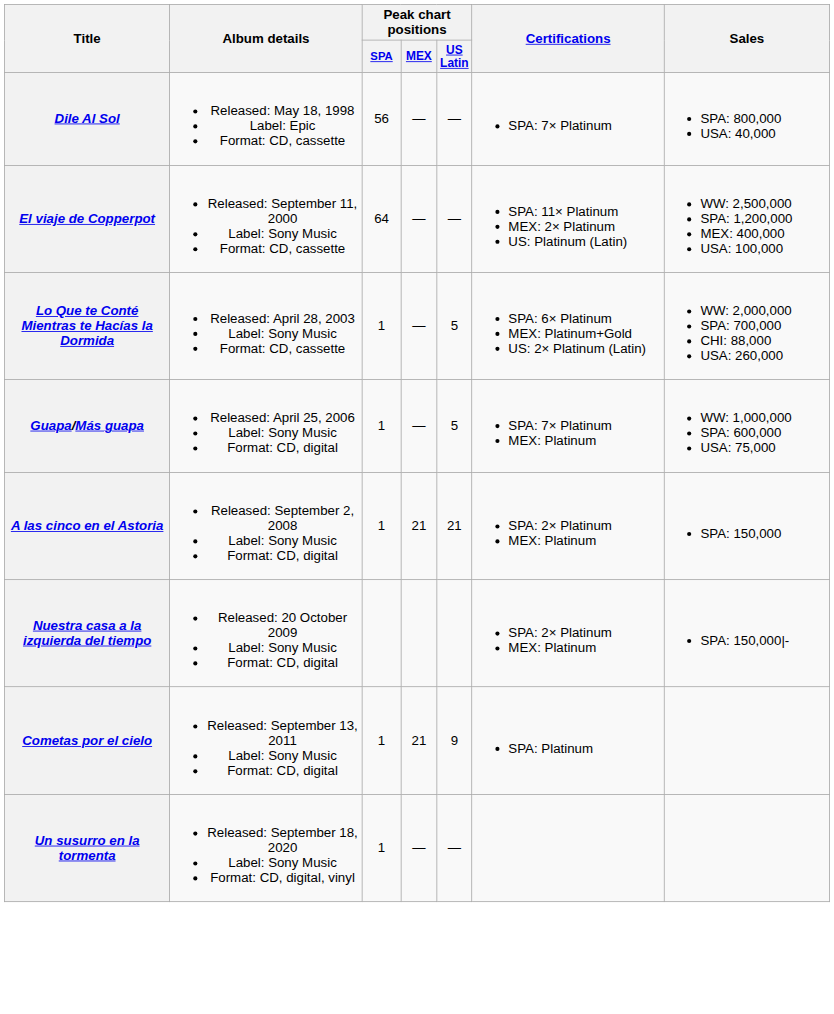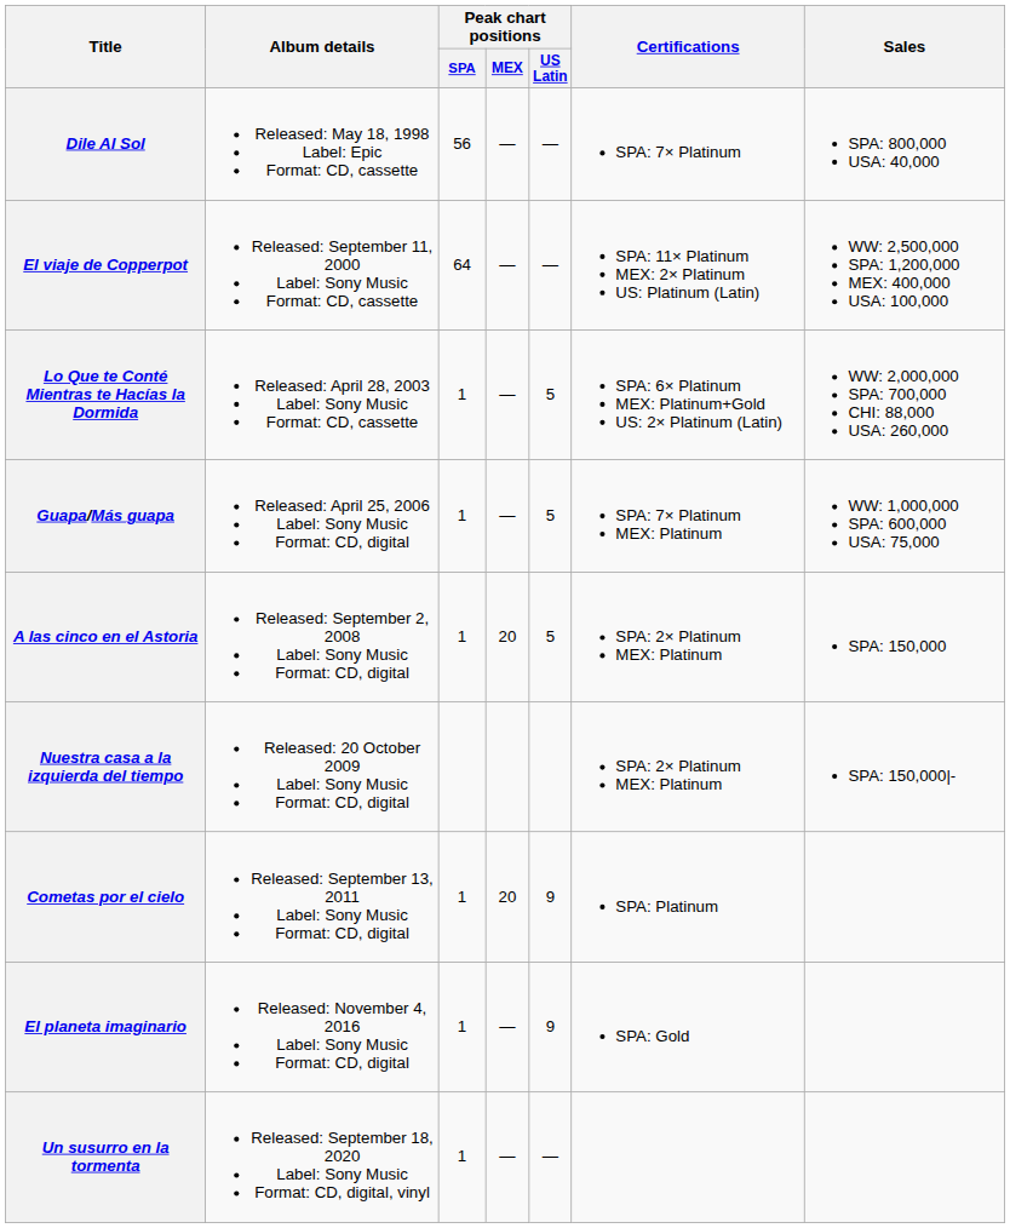A las cinco en el Astoria | Peak chart positions / MEX: 21 -> 20
A las cinco en el Astoria | Peak chart positions / US Latin: 21 -> 5
Cometas por el cielo | Peak chart positions / MEX: 21 -> 20
+ row: El planeta imaginario | Released: November 4, 2016 Label: Sony Music Format: CD, digital | 1 | — | 9 | SPA: Gold
